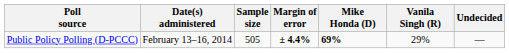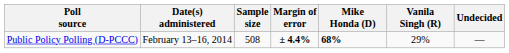Public Policy Polling (D-PCCC) | Sample size: 505 -> 508
Public Policy Polling (D-PCCC) | Mike Honda (D): 69% -> 68%
